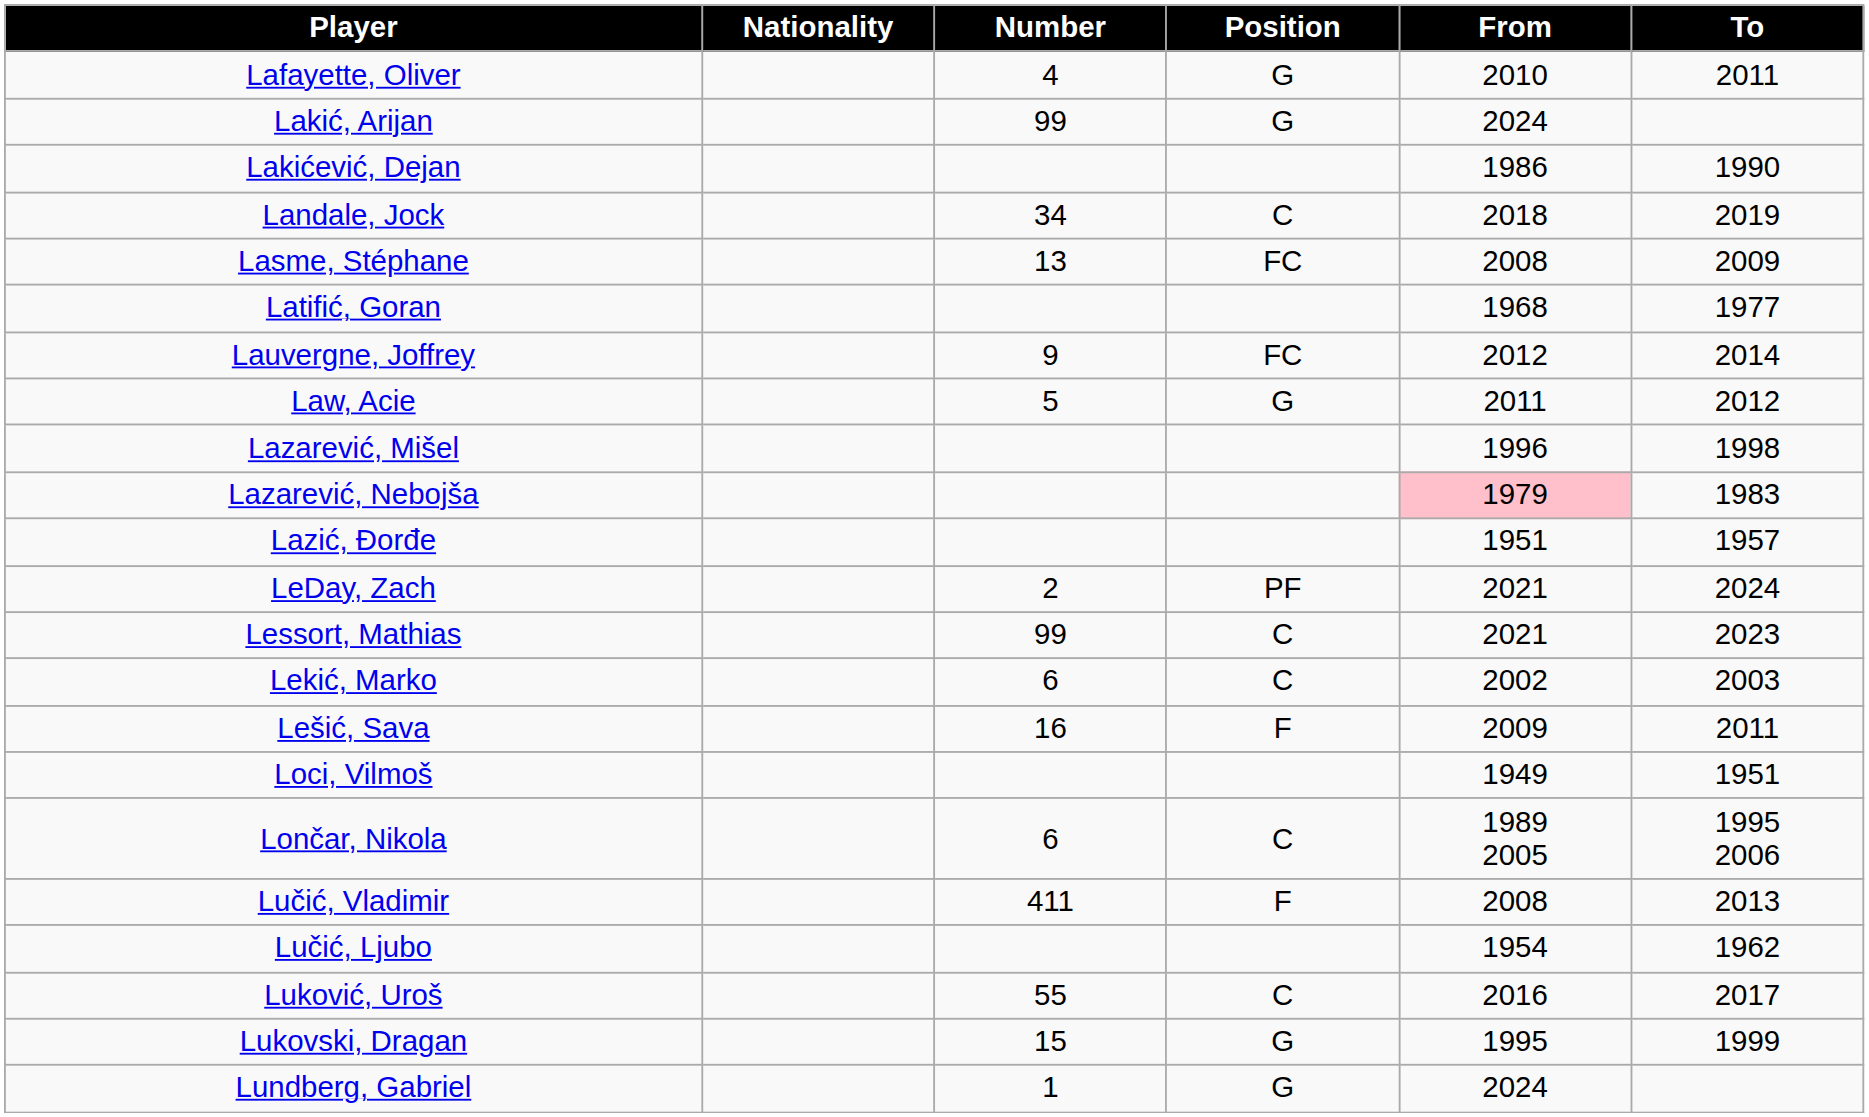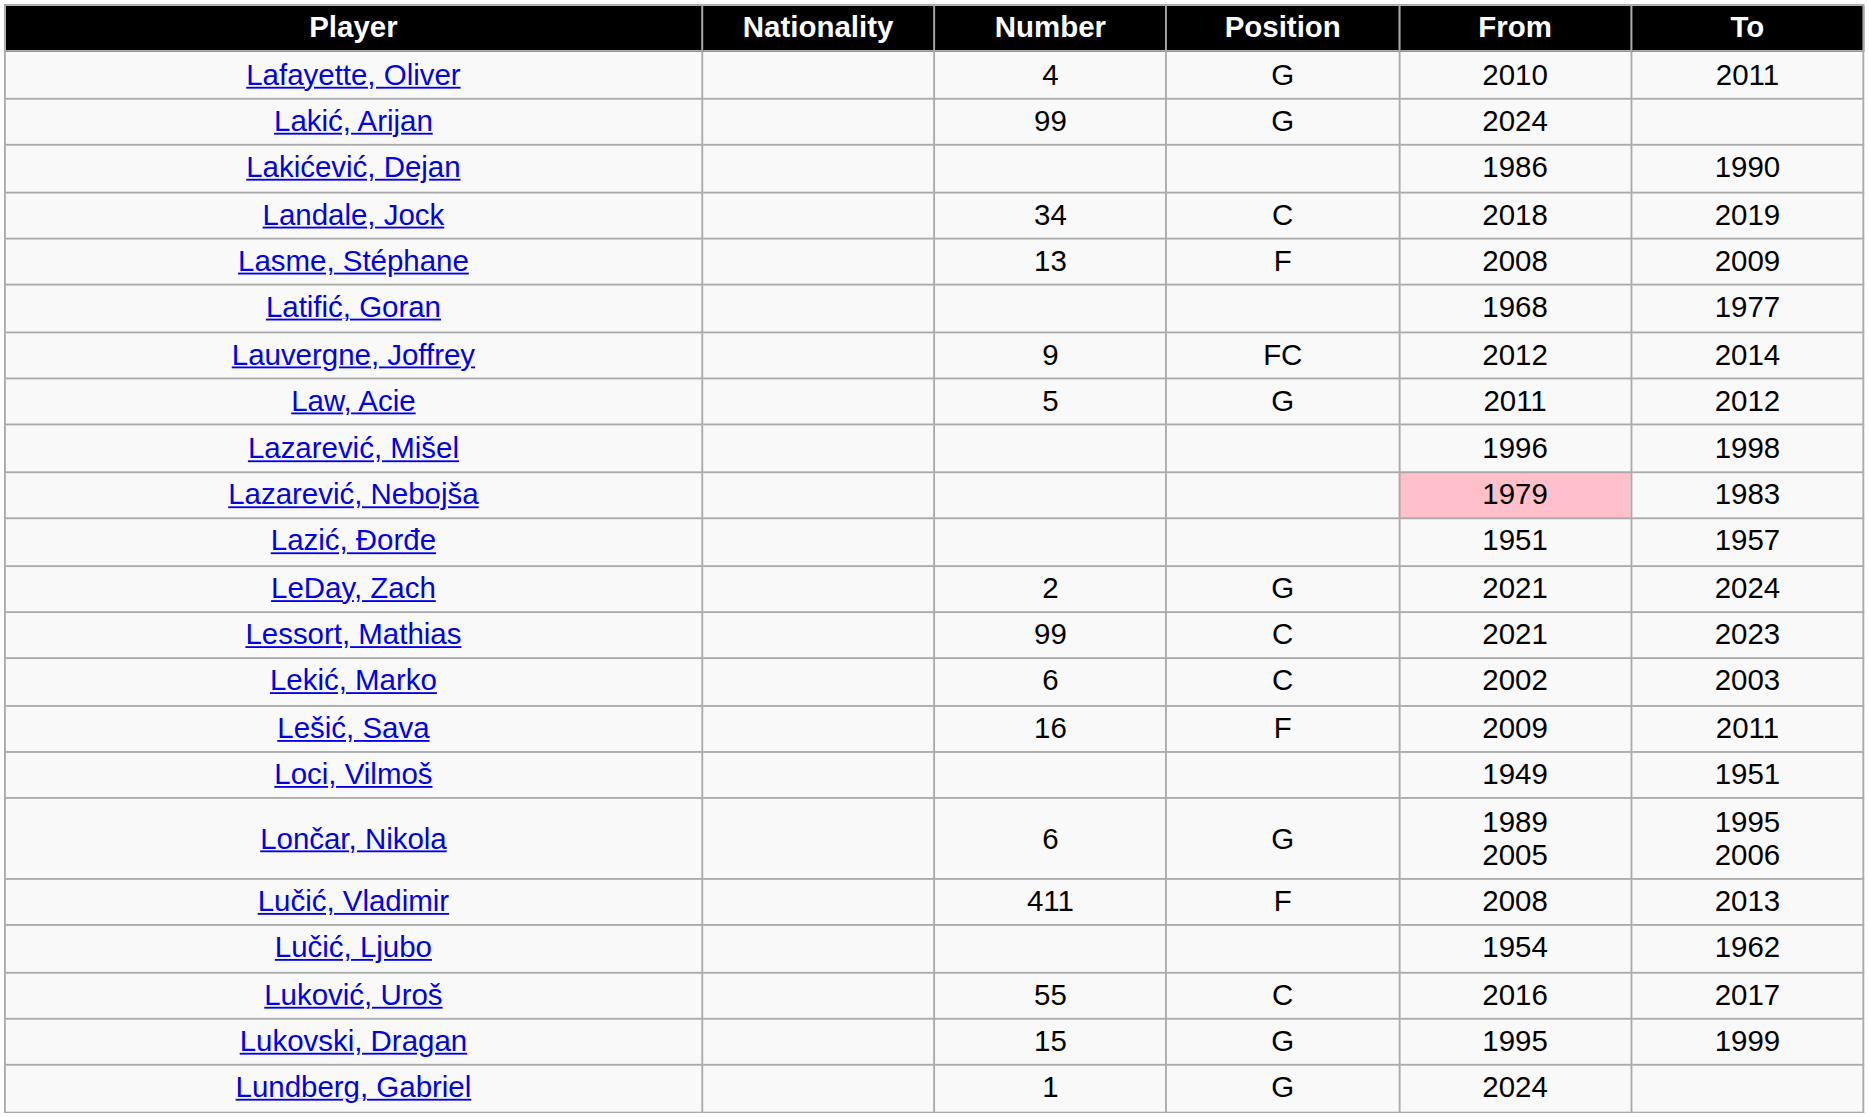Lasme, Stéphane | Position: FC -> F
LeDay, Zach | Position: PF -> G
Lončar, Nikola | Position: C -> G
